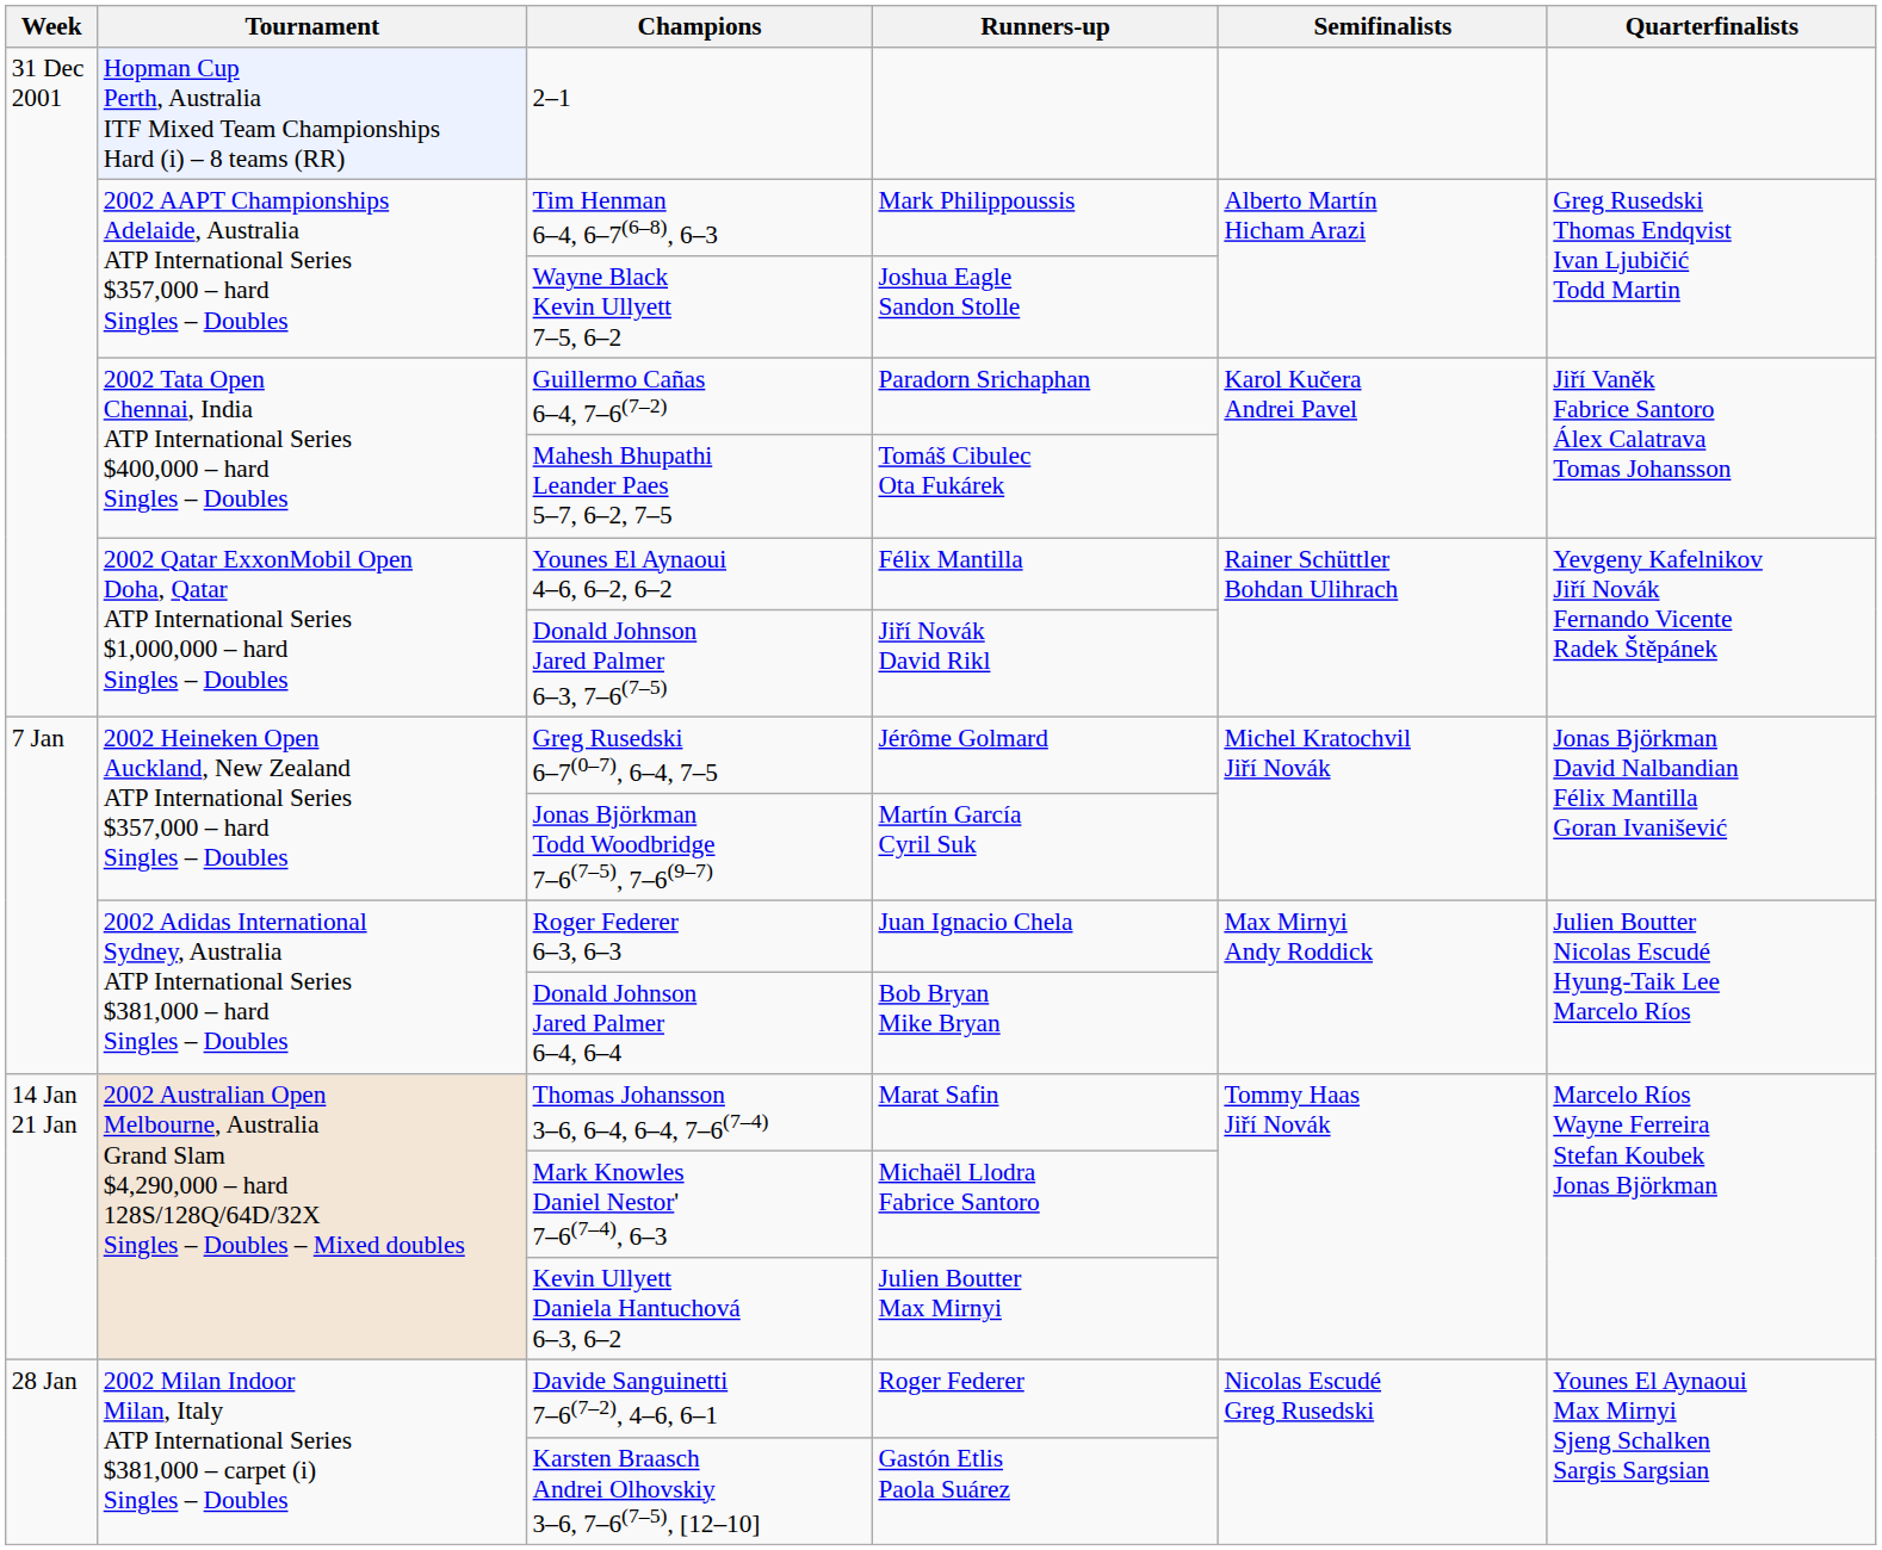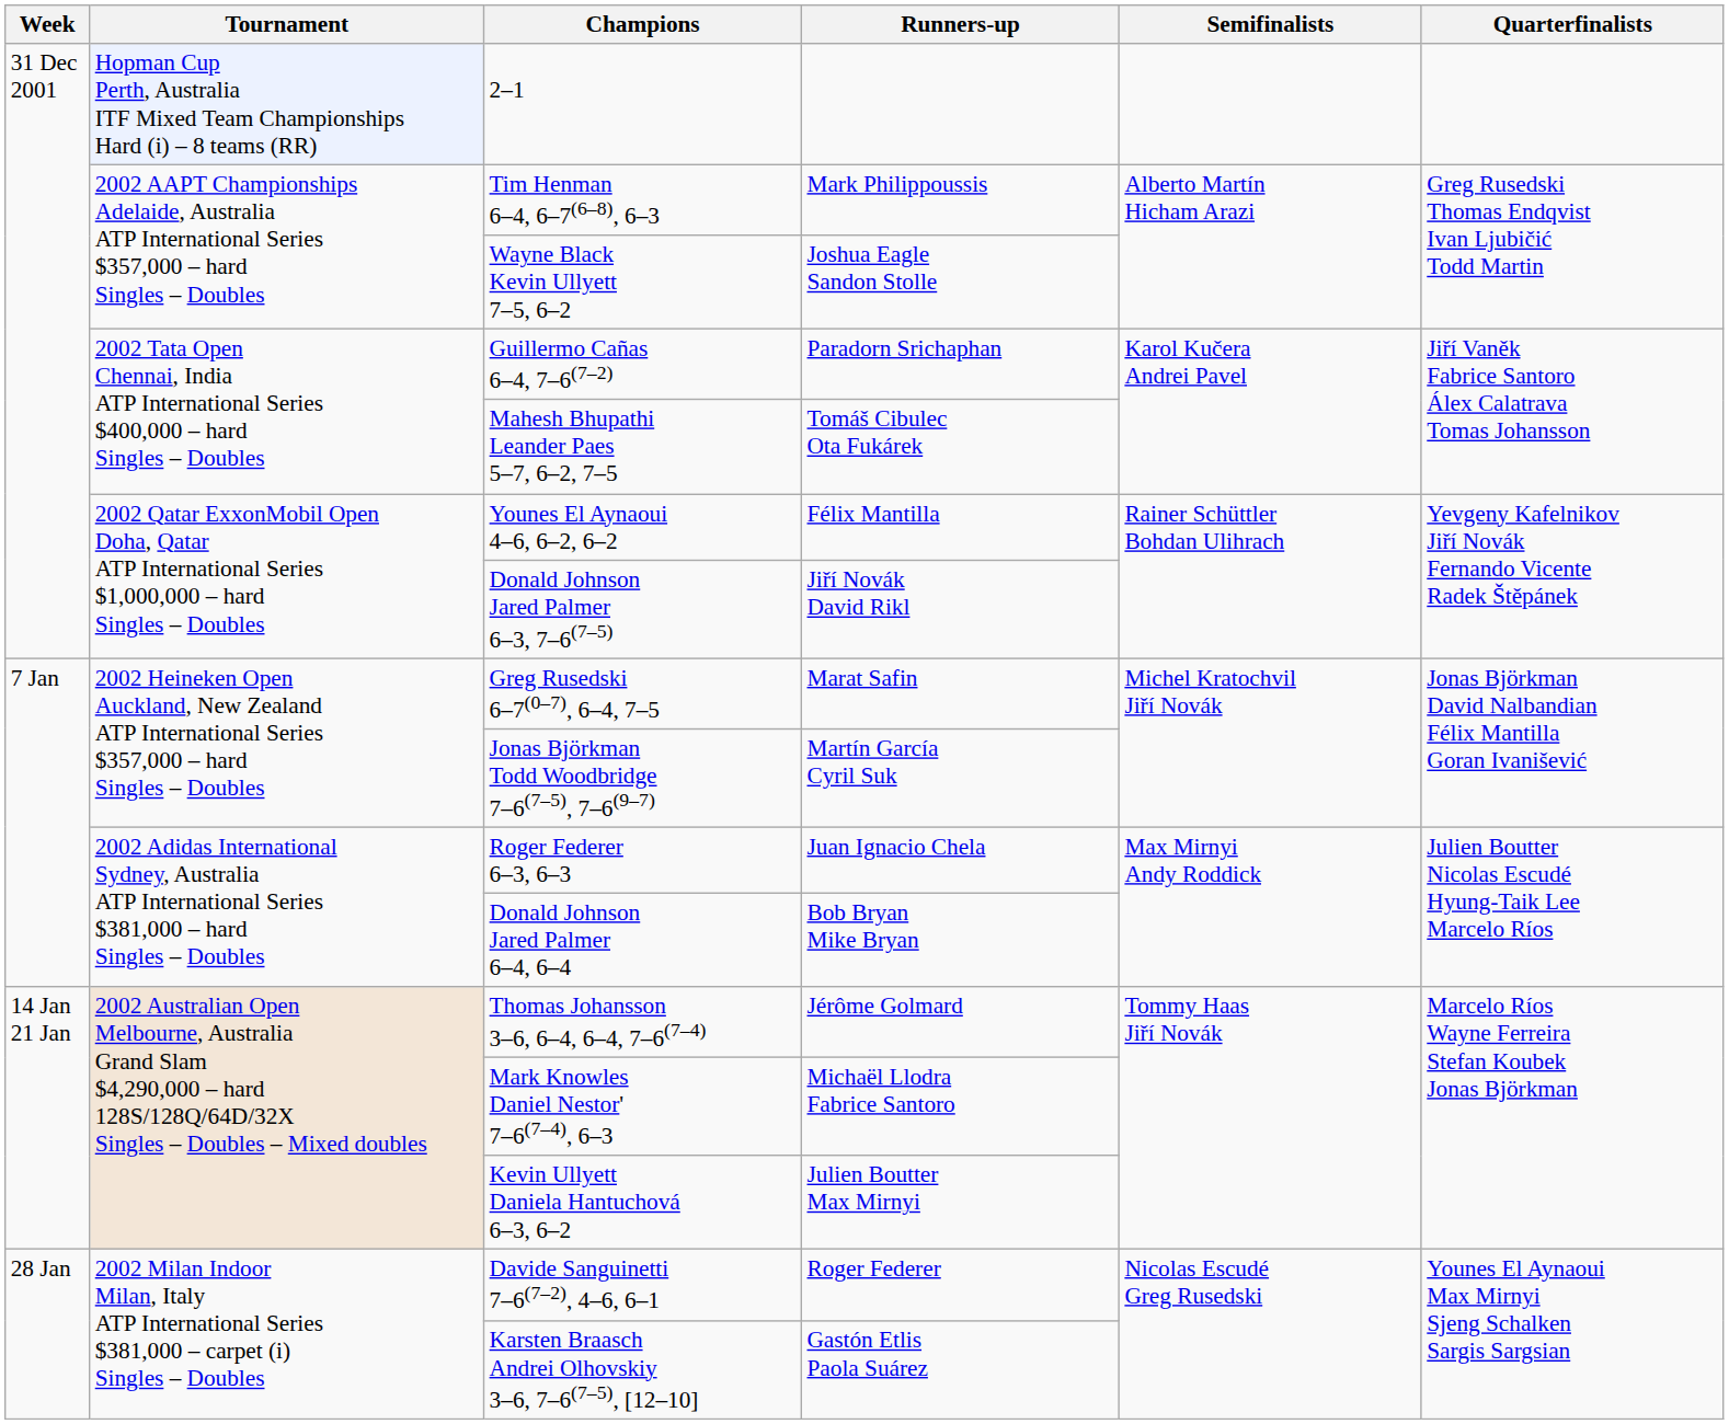Greg Rusedski 6–7(0–7), 6–4, 7–5 | Runners-up: Jérôme Golmard -> Marat Safin
Thomas Johansson 3–6, 6–4, 6–4, 7–6(7–4) | Runners-up: Marat Safin -> Jérôme Golmard
